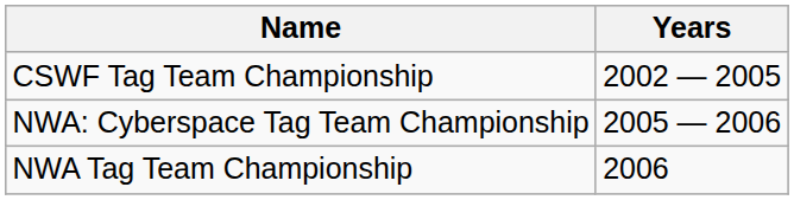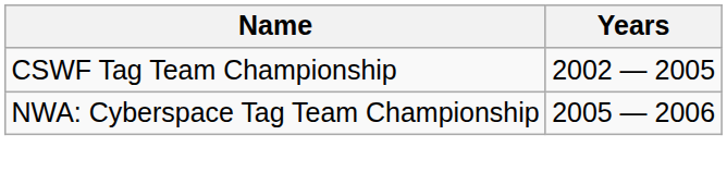- row: NWA Tag Team Championship | 2006
